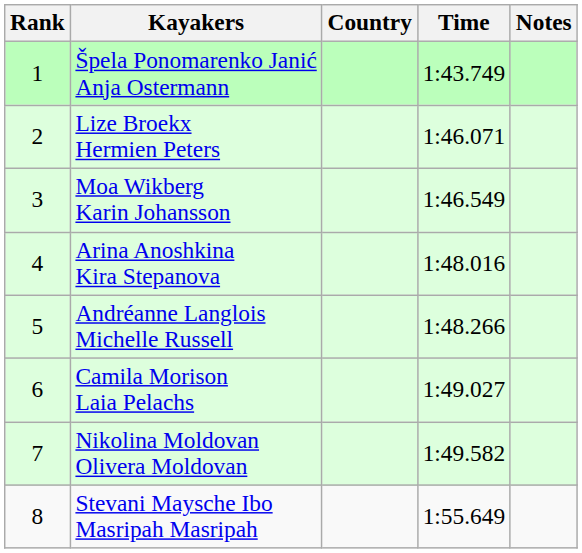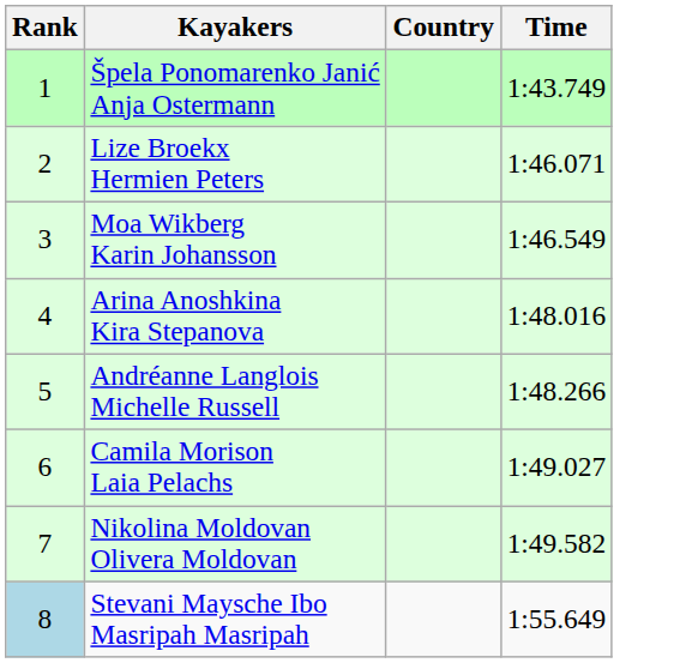- column: Notes
Stevani Maysche Ibo Masripah Masripah | Rank: no background -> lightblue background
